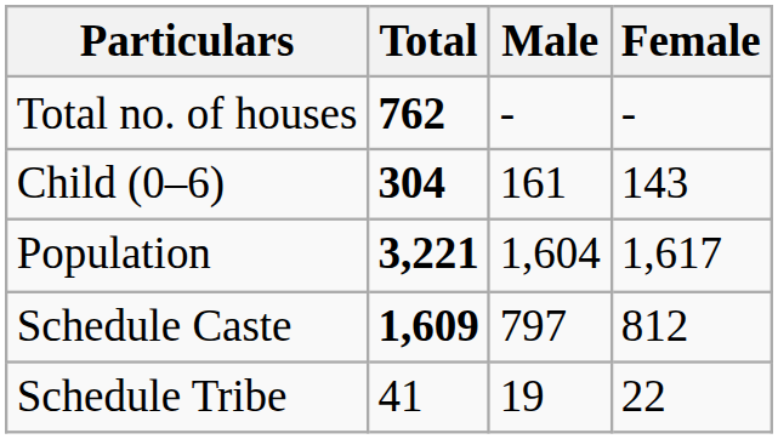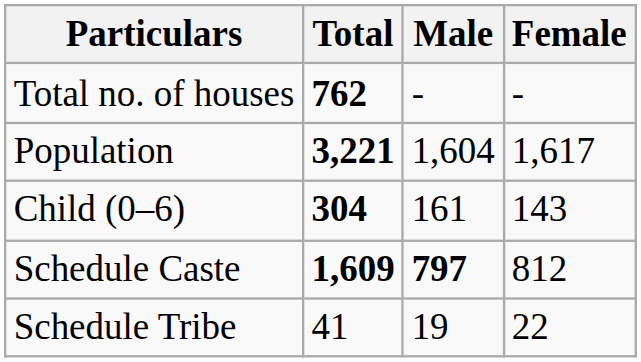rows swapped: Population <-> Child (0–6)
Schedule Caste | Male: normal -> bold
